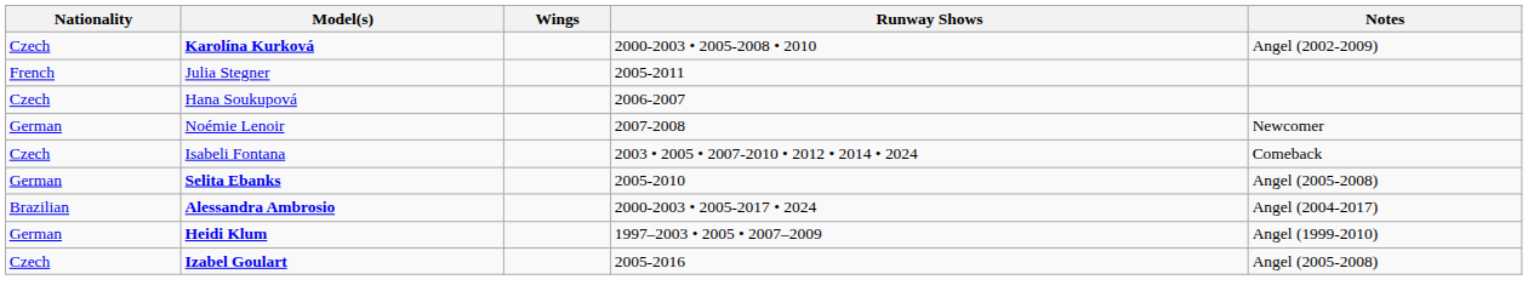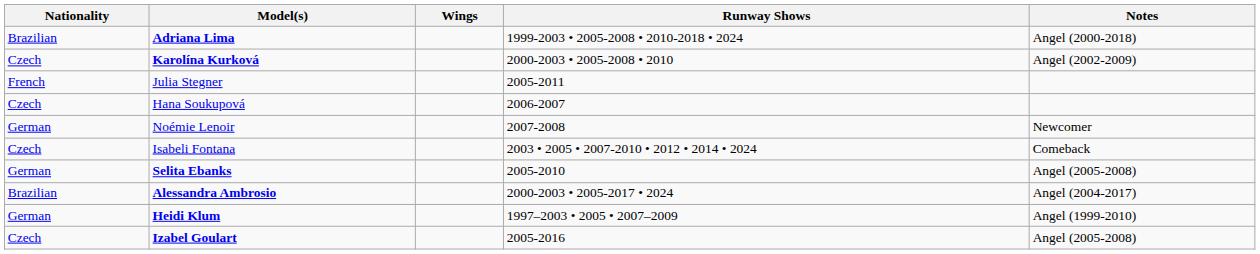+ row: Brazilian | Adriana Lima | 1999-2003 • 2005-2008 • 2010-2018 • 2024 | Angel (2000-2018)
